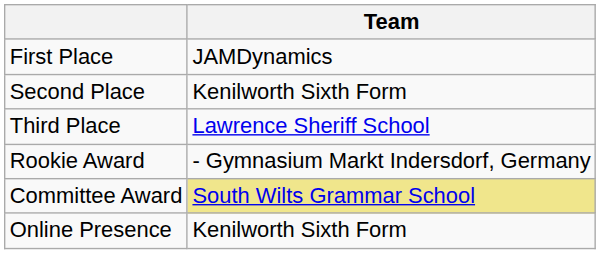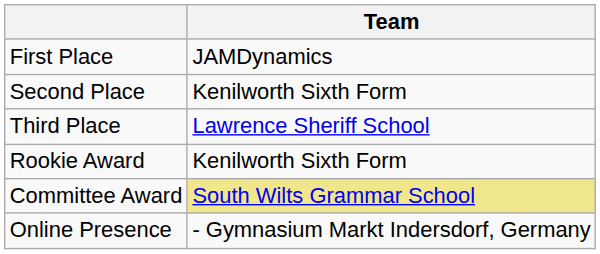Rookie Award | Team: - Gymnasium Markt Indersdorf, Germany -> Kenilworth Sixth Form
Online Presence | Team: Kenilworth Sixth Form -> - Gymnasium Markt Indersdorf, Germany
